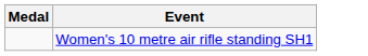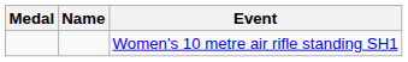+ column: Name
